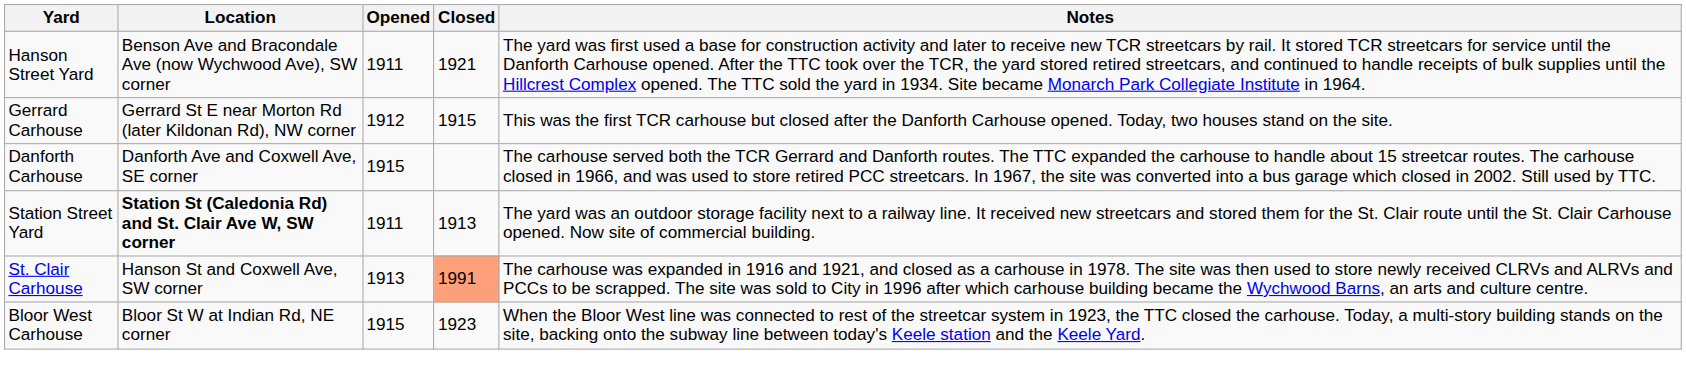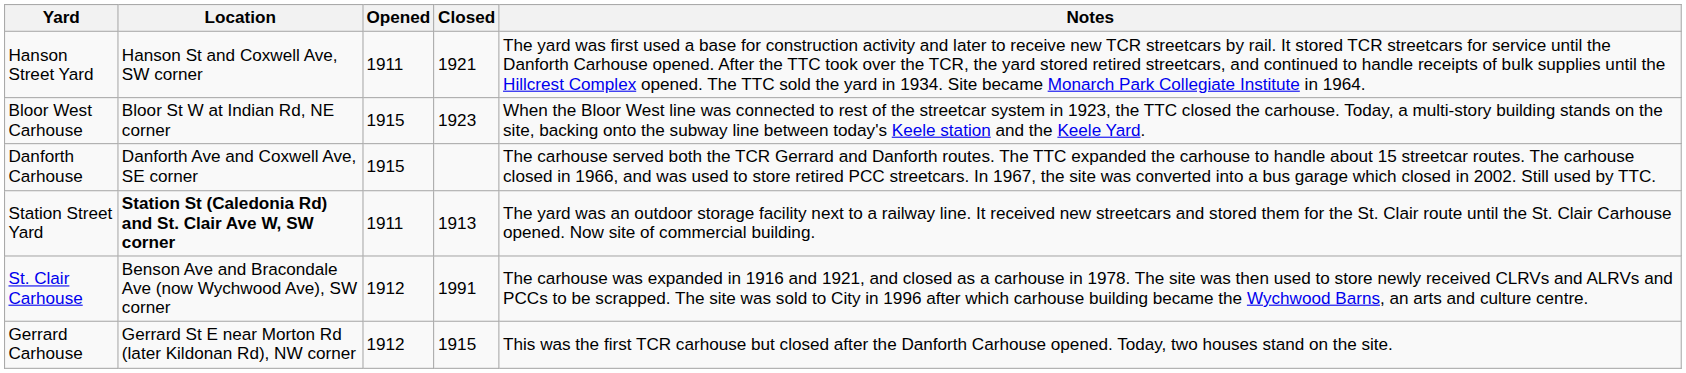Hanson Street Yard | Location: Benson Ave and Bracondale Ave (now Wychwood Ave), SW corner -> Hanson St and Coxwell Ave, SW corner
rows swapped: Gerrard Carhouse <-> Bloor West Carhouse
St. Clair Carhouse | Location: Hanson St and Coxwell Ave, SW corner -> Benson Ave and Bracondale Ave (now Wychwood Ave), SW corner
St. Clair Carhouse | Opened: 1913 -> 1912
St. Clair Carhouse | Closed: lightsalmon background -> no background
